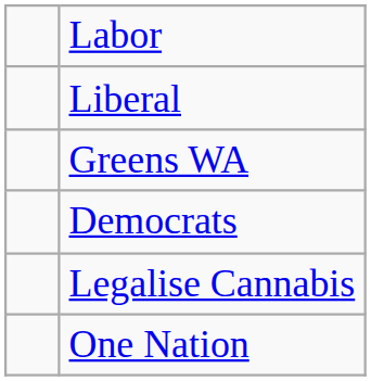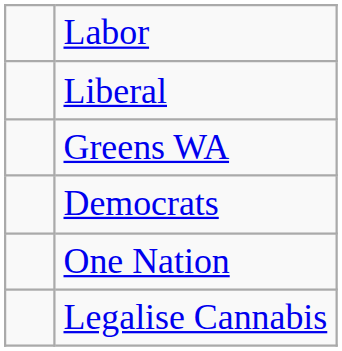rows swapped: One Nation <-> Legalise Cannabis
